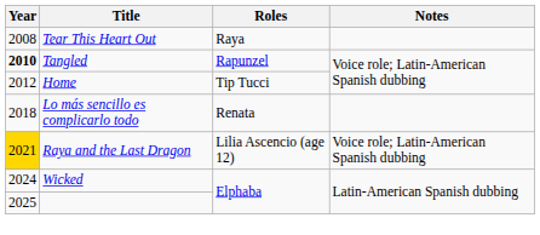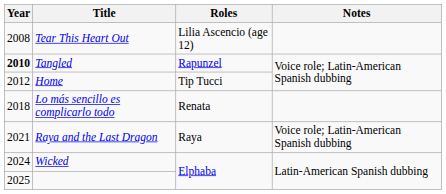Tear This Heart Out | Roles: Raya -> Lilia Ascencio (age 12)
Raya and the Last Dragon | Year: gold background -> no background
Raya and the Last Dragon | Roles: Lilia Ascencio (age 12) -> Raya
